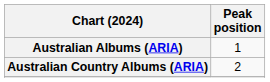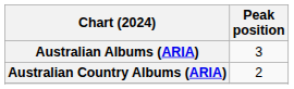Australian Albums (ARIA) | Peak position: 1 -> 3
